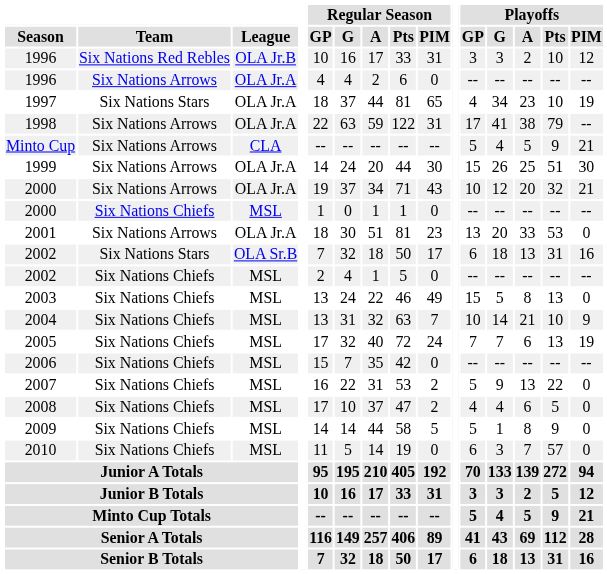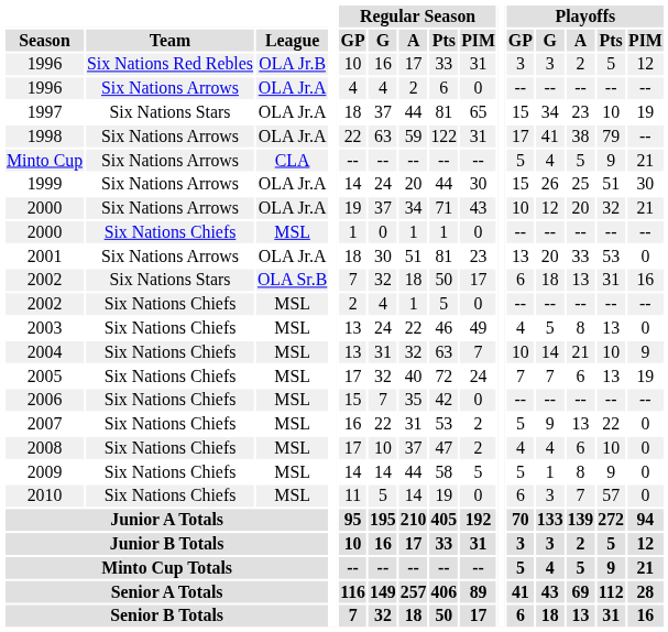1996 / OLA Jr.B | Playoffs / Pts: 10 -> 5
1997 | Playoffs / GP: 4 -> 15
2003 | Playoffs / GP: 15 -> 4
2008 | Playoffs / Pts: 5 -> 10
